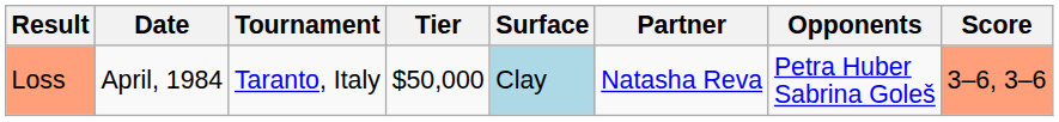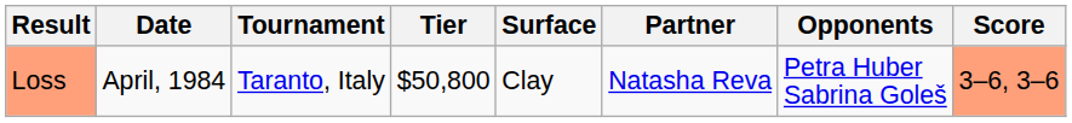Loss | Tier: $50,000 -> $50,800
Loss | Surface: lightblue background -> no background
